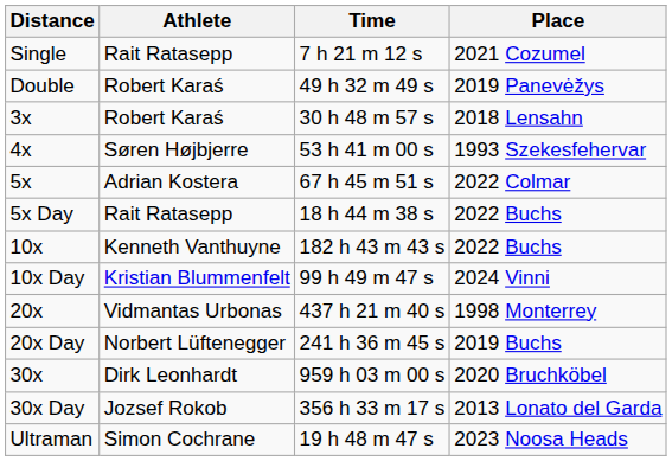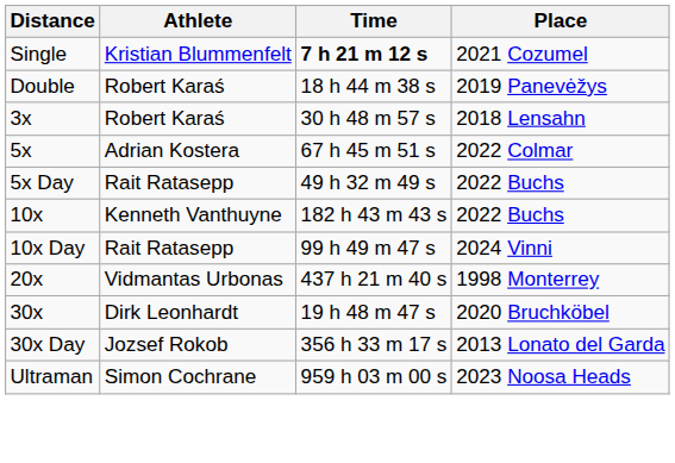Single | Athlete: Rait Ratasepp -> Kristian Blummenfelt
Single | Time: normal -> bold
Double | Time: 49 h 32 m 49 s -> 18 h 44 m 38 s
- row: 4x | Søren Højbjerre | 53 h 41 m 00 s | 1993 Szekesfehervar
5x Day | Time: 18 h 44 m 38 s -> 49 h 32 m 49 s
10x Day | Athlete: Kristian Blummenfelt -> Rait Ratasepp
- row: 20x Day | Norbert Lüftenegger | 241 h 36 m 45 s | 2019 Buchs
30x | Time: 959 h 03 m 00 s -> 19 h 48 m 47 s
Ultraman | Time: 19 h 48 m 47 s -> 959 h 03 m 00 s
